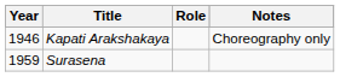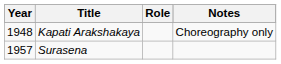Kapati Arakshakaya | Year: 1946 -> 1948
Surasena | Year: 1959 -> 1957
